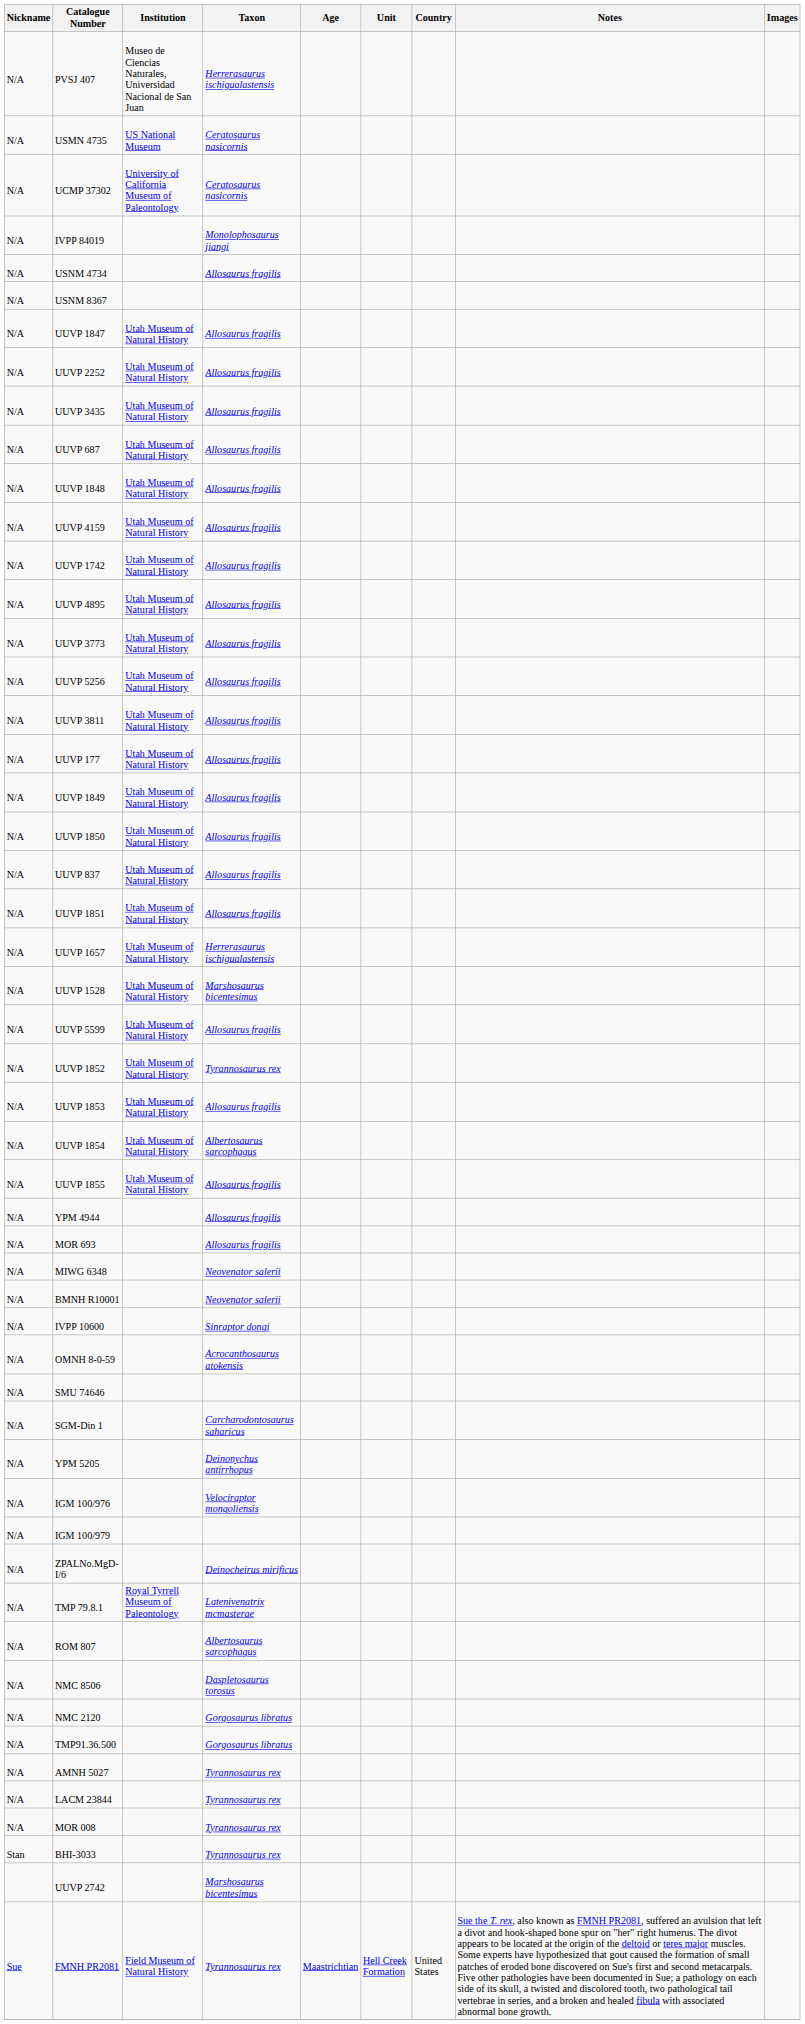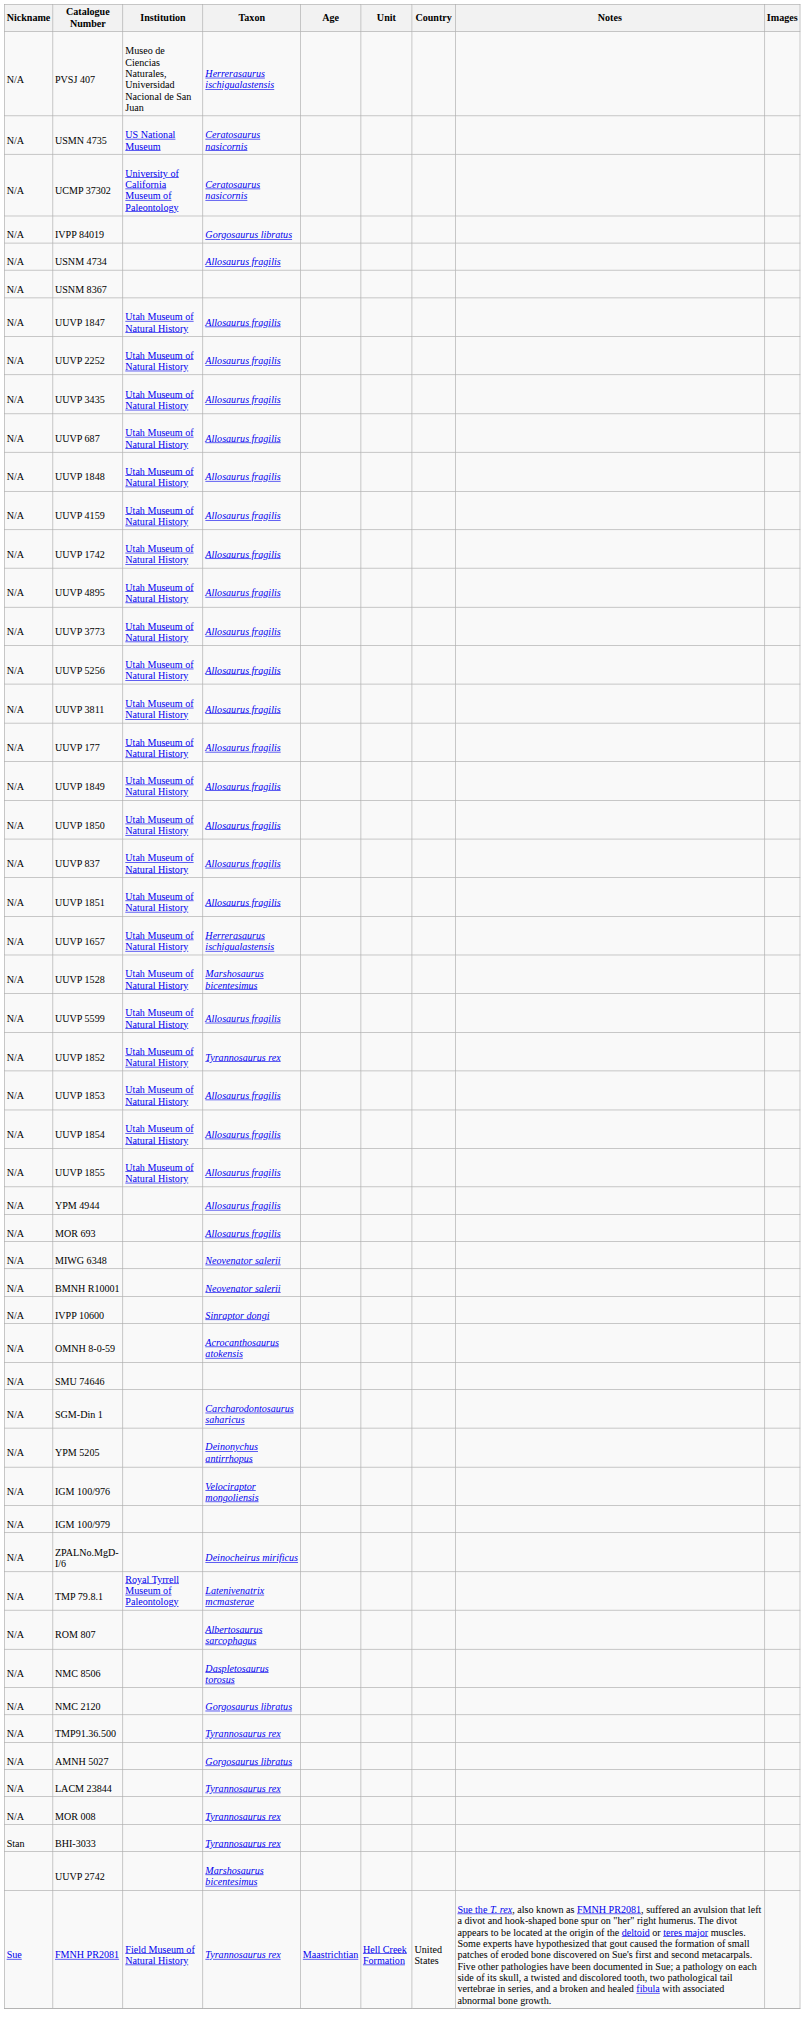IVPP 84019 | Taxon: Monolophosaurus jiangi -> Gorgosaurus libratus
UUVP 1854 | Taxon: Albertosaurus sarcophagus -> Allosaurus fragilis
TMP91.36.500 | Taxon: Gorgosaurus libratus -> Tyrannosaurus rex
AMNH 5027 | Taxon: Tyrannosaurus rex -> Gorgosaurus libratus
